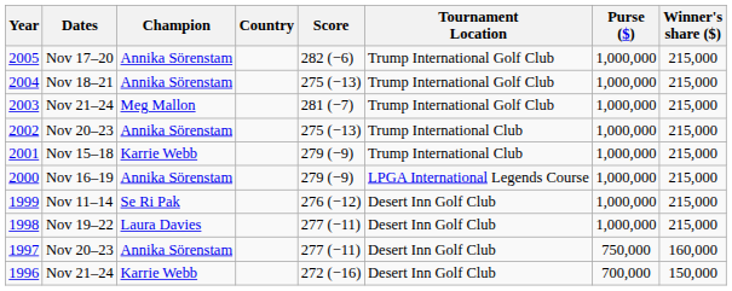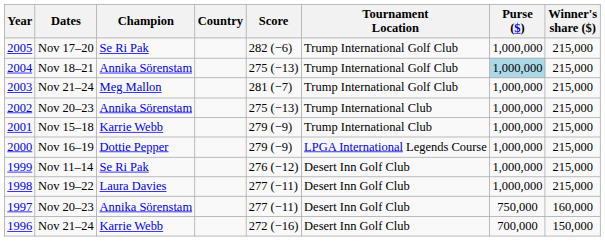2005 | Champion: Annika Sörenstam -> Se Ri Pak
2004 | Purse ($): no background -> lightblue background
2000 | Champion: Annika Sörenstam -> Dottie Pepper
